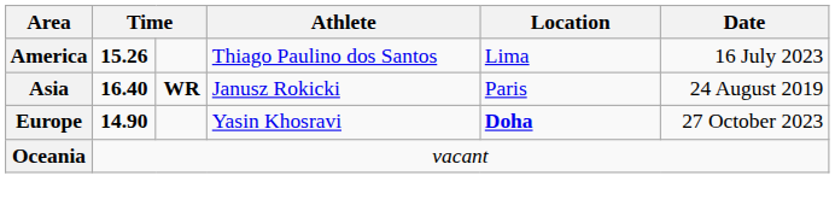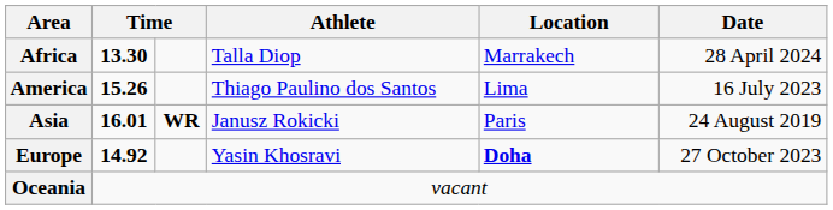+ row: Africa | 13.30 | Talla Diop | Marrakech | 28 April 2024
Asia | column 2: 16.40 -> 16.01
Europe | column 2: 14.90 -> 14.92
